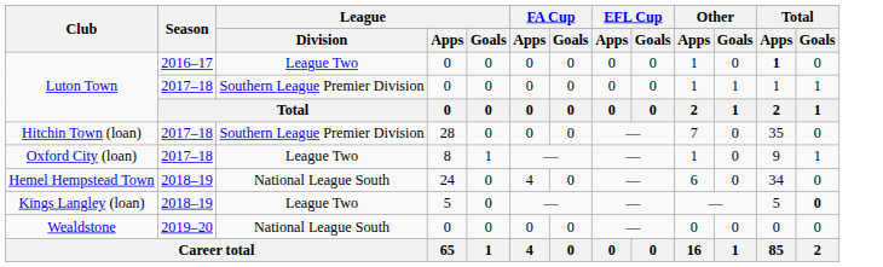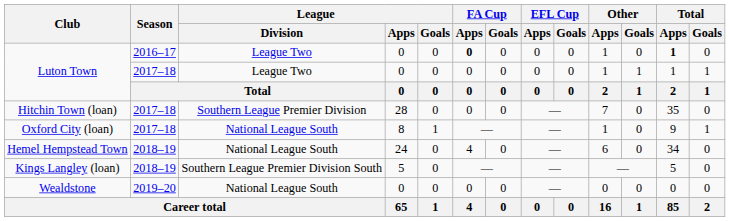Luton Town / 2016–17 | FA Cup / Apps: normal -> bold
Luton Town / 2017–18 | League / Division: Southern League Premier Division -> League Two
Oxford City (loan) | League / Division: League Two -> National League South
Kings Langley (loan) | League / Division: League Two -> Southern League Premier Division South
Kings Langley (loan) | Total / Goals: bold -> normal
